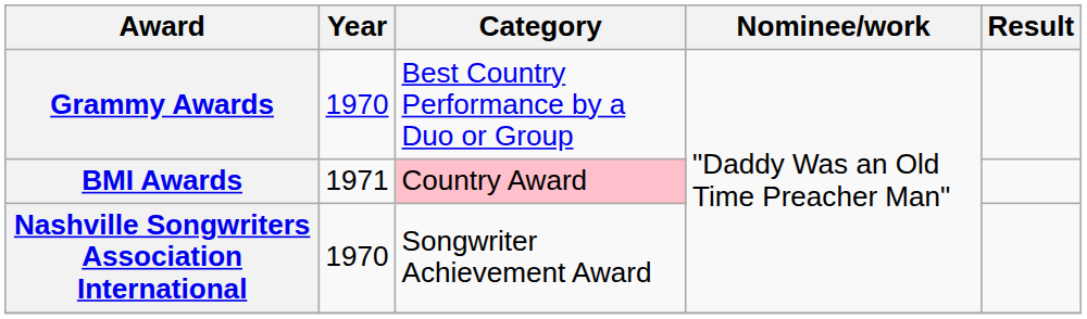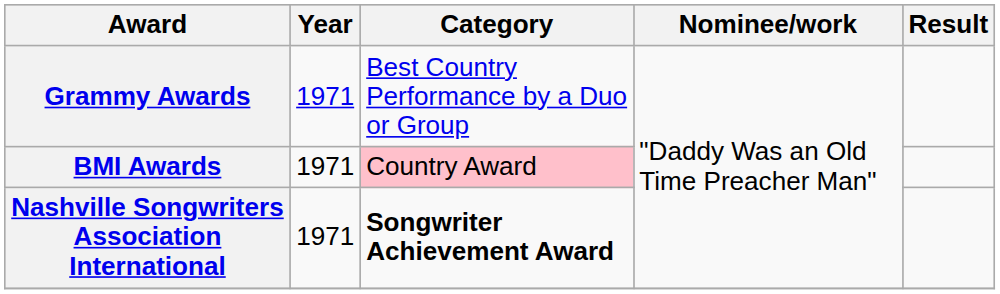Grammy Awards | Year: 1970 -> 1971
Nashville Songwriters Association International | Year: 1970 -> 1971
Nashville Songwriters Association International | Category: normal -> bold
